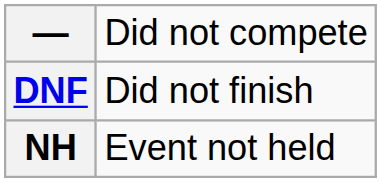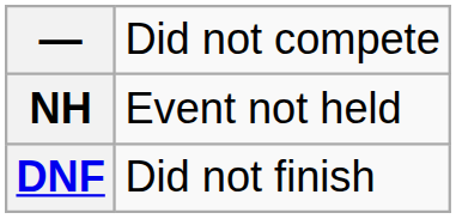rows swapped: DNF <-> NH
